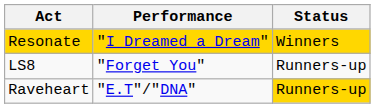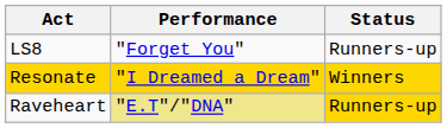rows swapped: Resonate <-> LS8
Raveheart | Performance: no background -> khaki background
